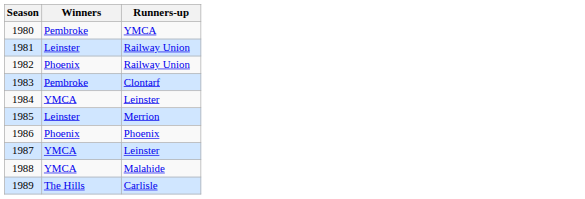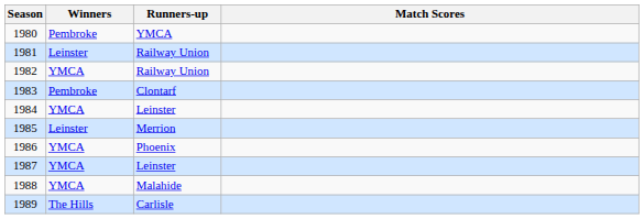+ column: Match Scores
1982 | Winners: Phoenix -> YMCA
1986 | Winners: Phoenix -> YMCA
